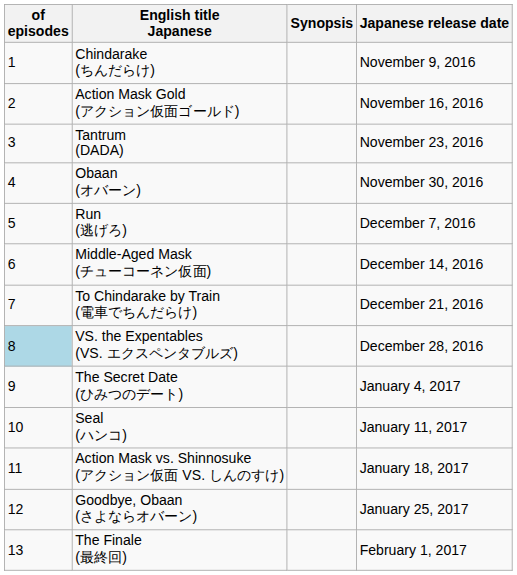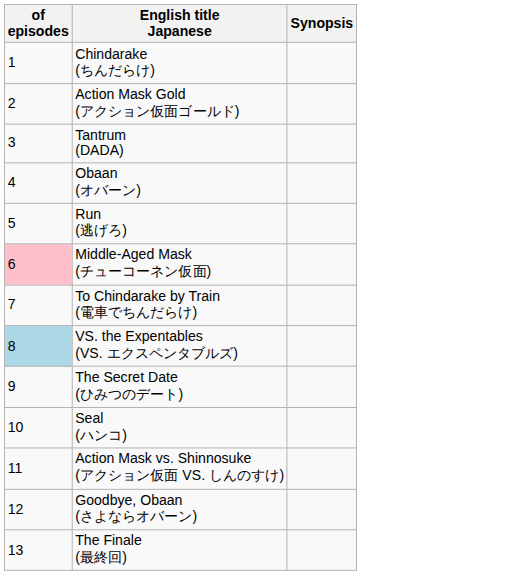- column: Japanese release date | November 9, 2016 | November 16, 2016 | November 23, 2016 | November 30, 2016 | December 7, 2016 | December 14, 2016 | December 21, 2016 | December 28, 2016 | January 4, 2017 | January 11, 2017 | January 18, 2017 | January 25, 2017 | February 1, 2017
Middle-Aged Mask (チューコーネン仮面) | of episodes: no background -> pink background
